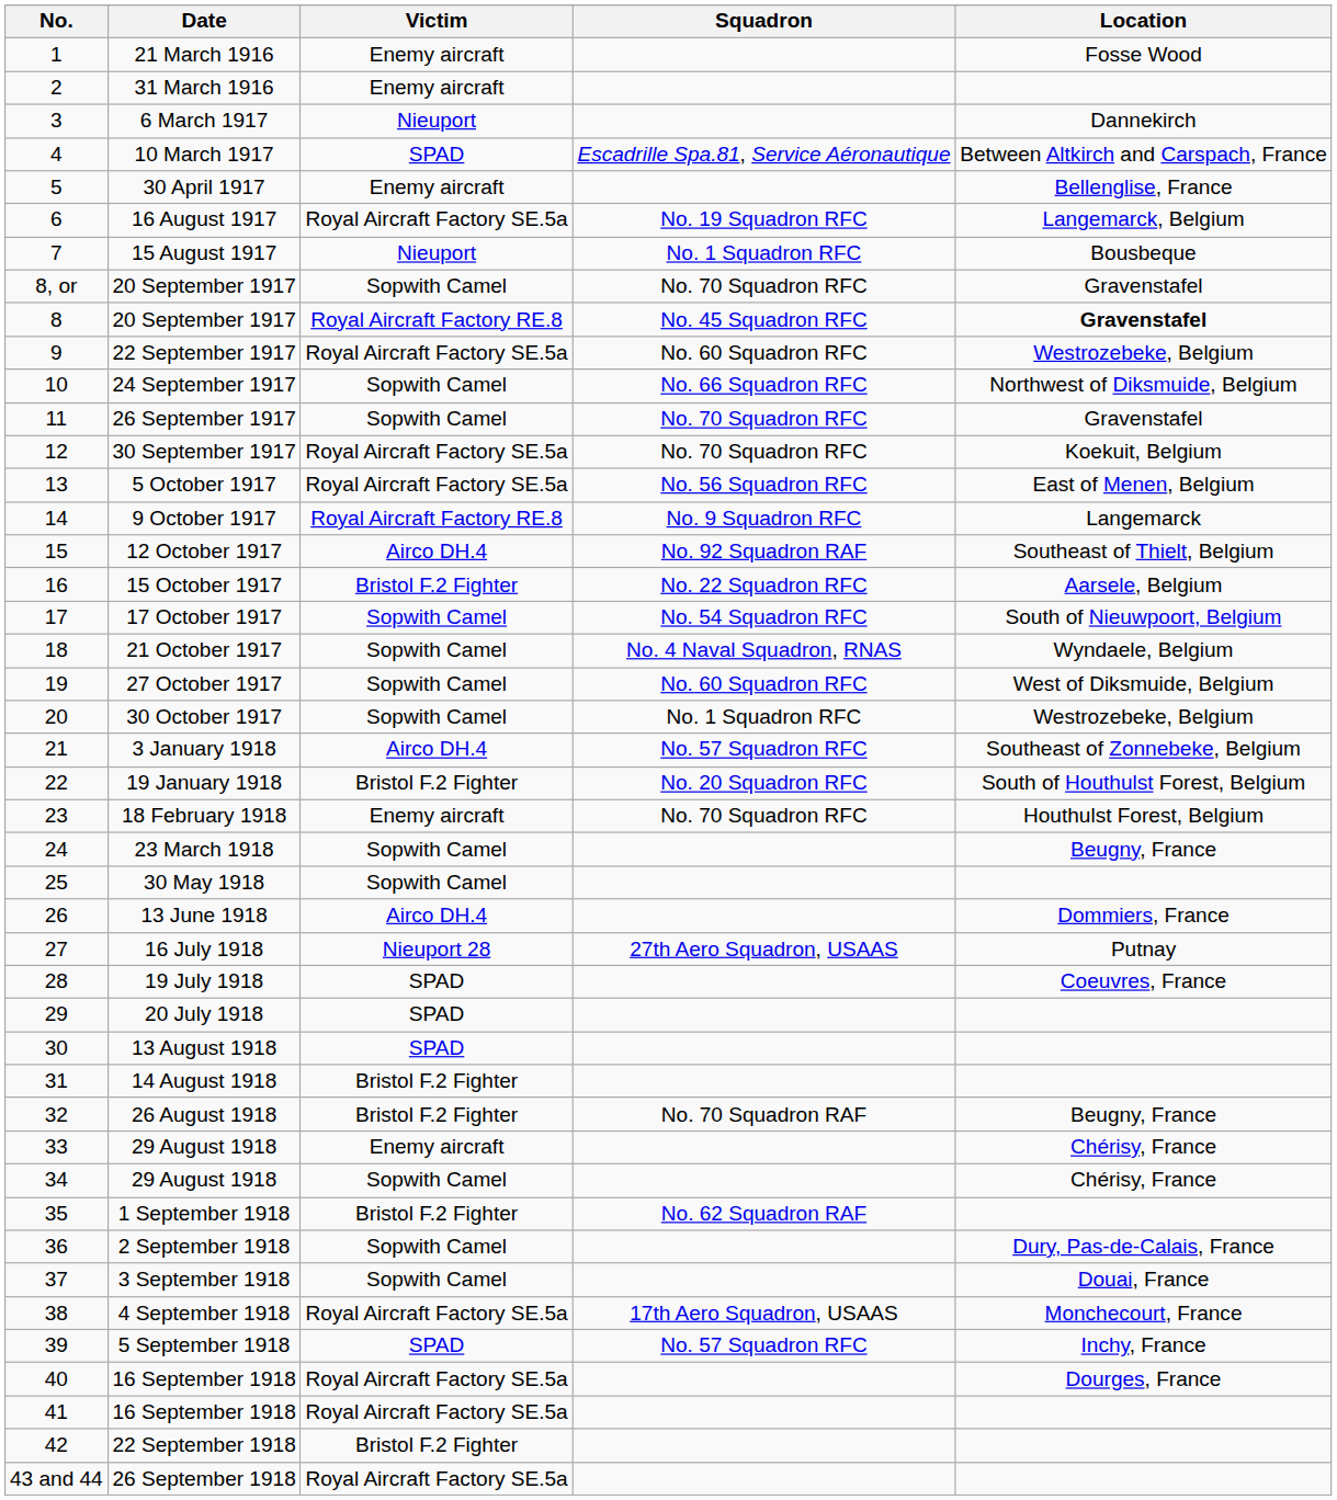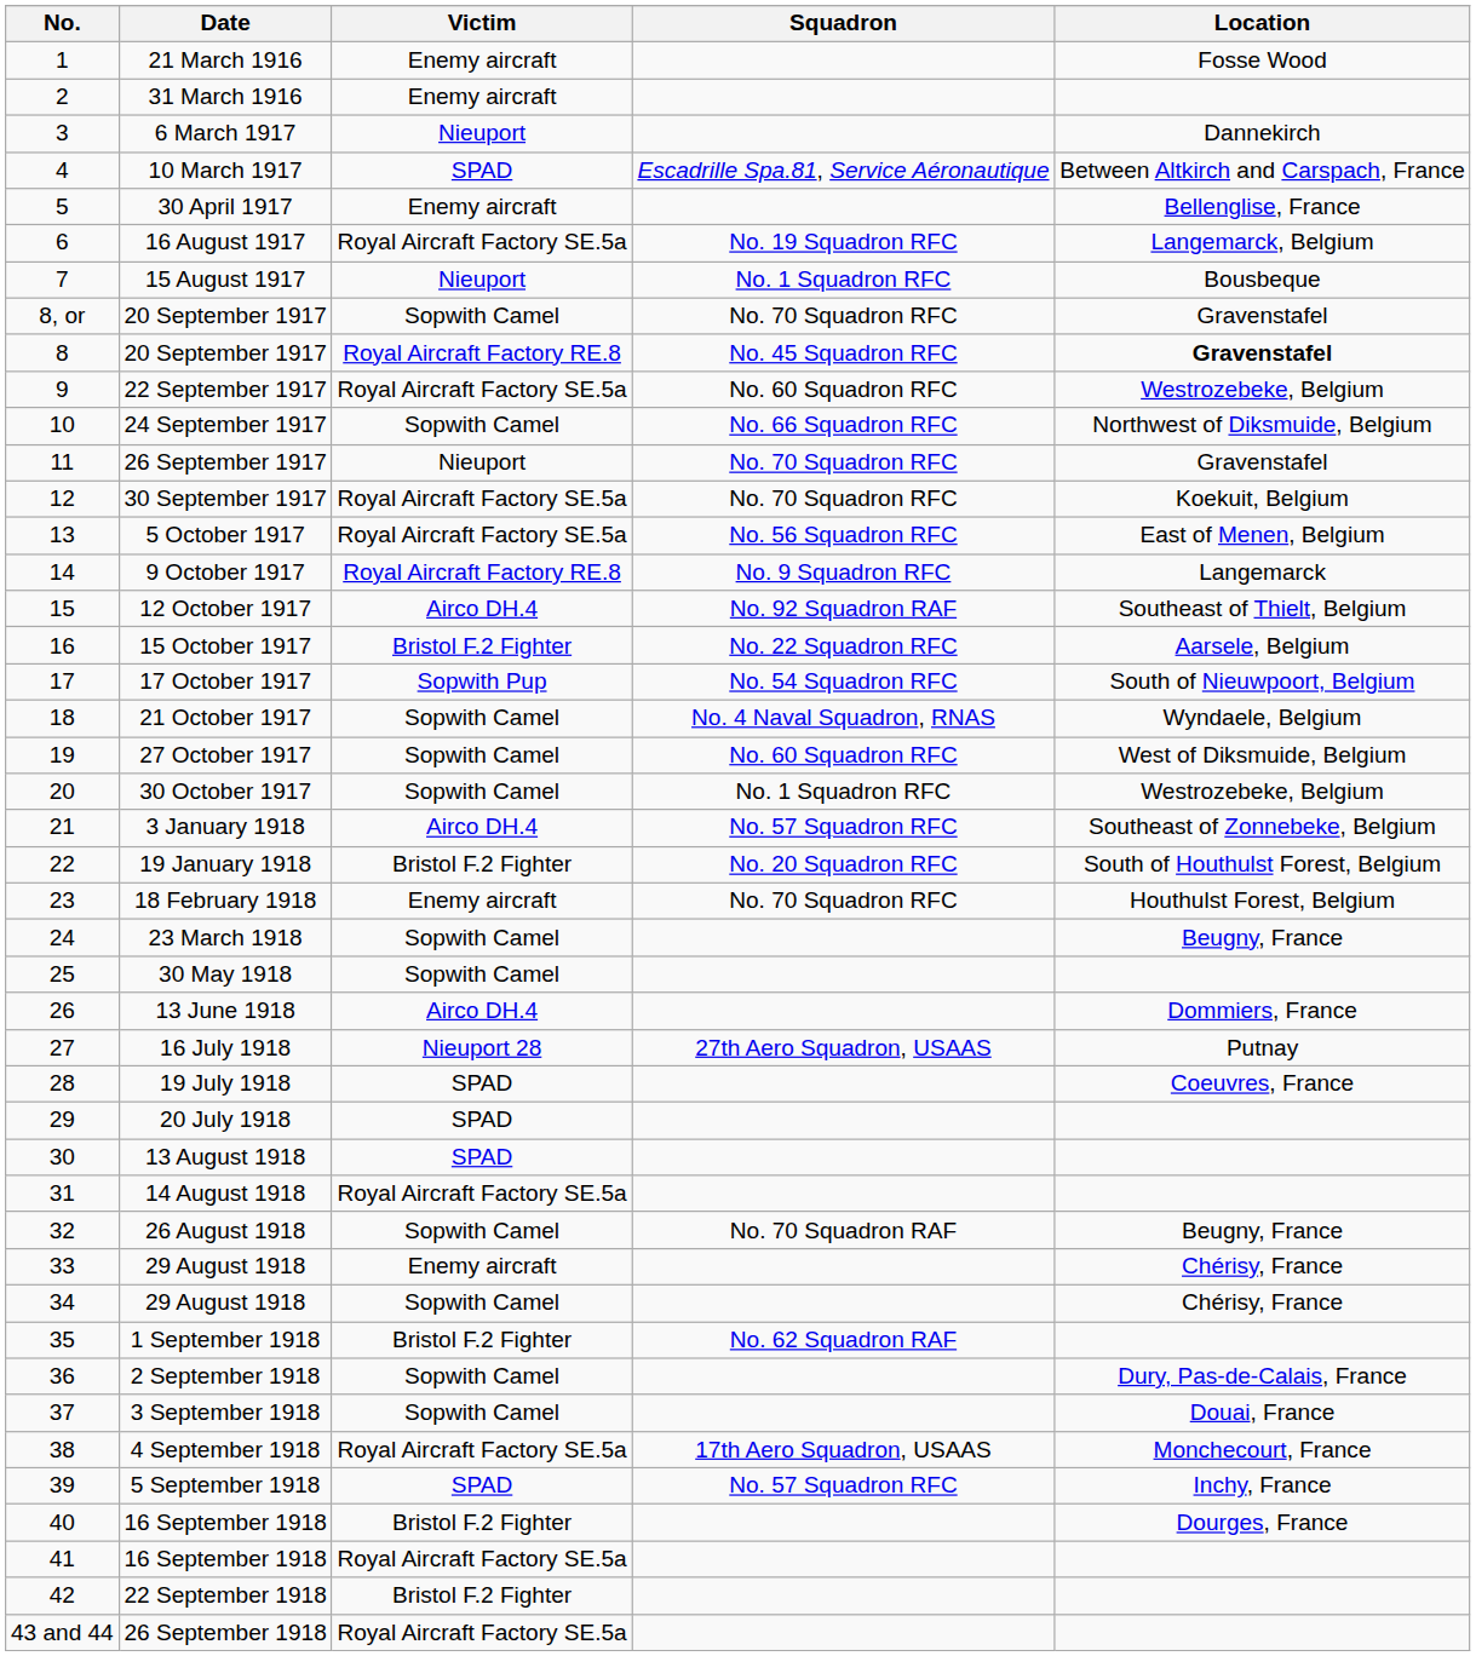26 September 1917 | Victim: Sopwith Camel -> Nieuport
17 October 1917 | Victim: Sopwith Camel -> Sopwith Pup
14 August 1918 | Victim: Bristol F.2 Fighter -> Royal Aircraft Factory SE.5a
26 August 1918 | Victim: Bristol F.2 Fighter -> Sopwith Camel
40 / 16 September 1918 | Victim: Royal Aircraft Factory SE.5a -> Bristol F.2 Fighter
